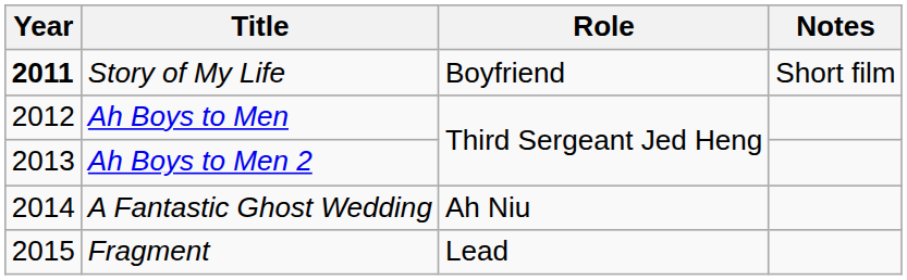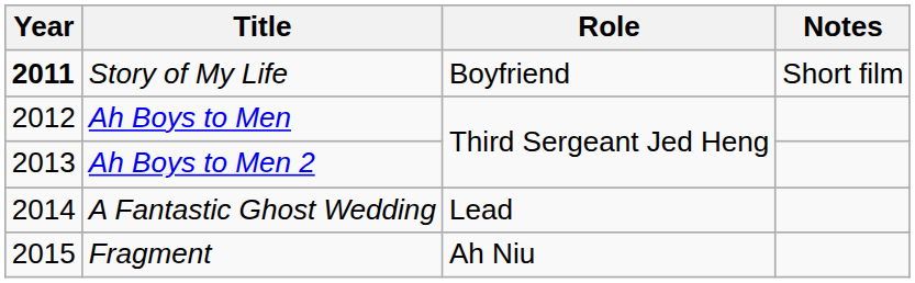A Fantastic Ghost Wedding | Role: Ah Niu -> Lead
Fragment | Role: Lead -> Ah Niu
